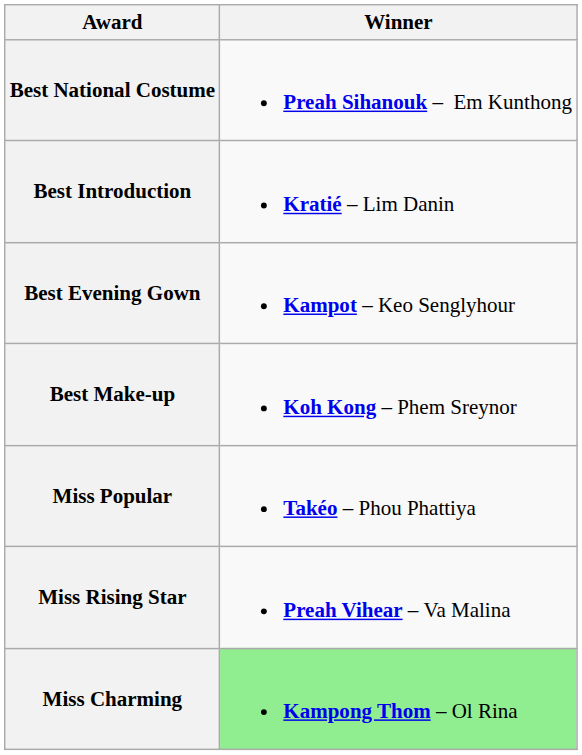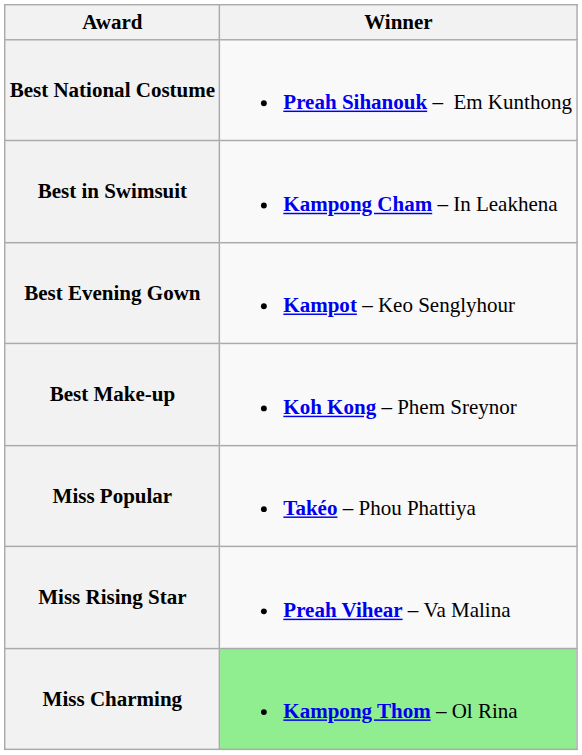- row: Best Introduction | Kratié – Lim Danin
+ row: Best in Swimsuit | Kampong Cham – In Leakhena
